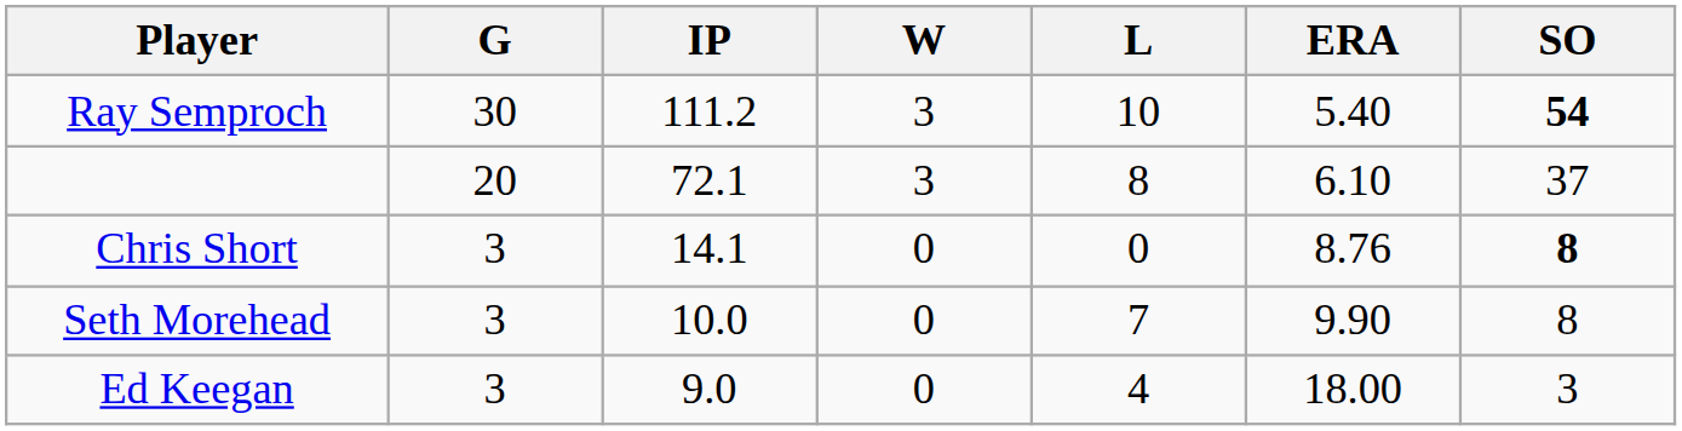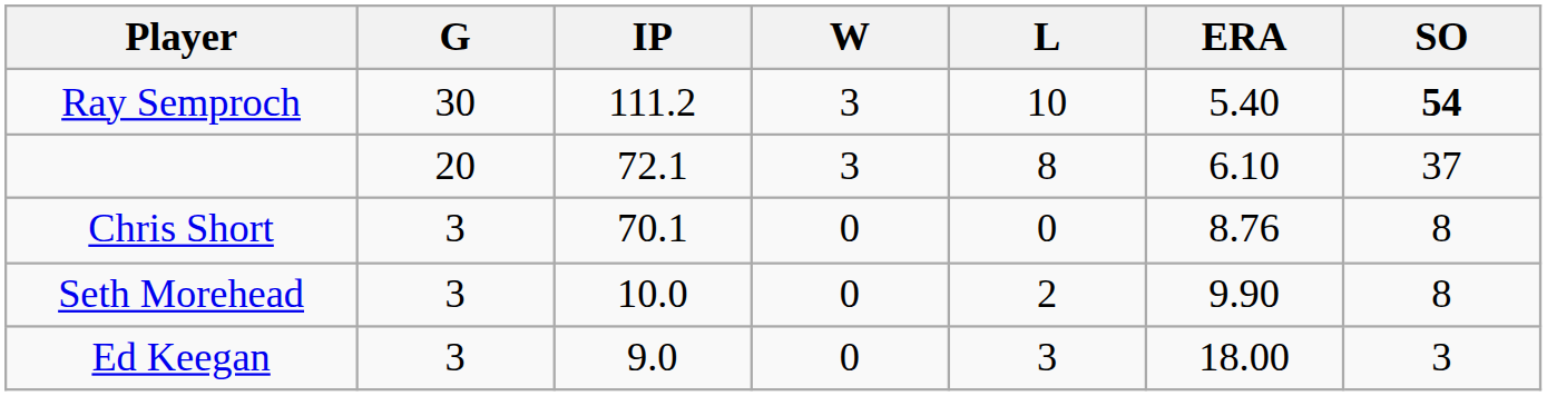Chris Short | IP: 14.1 -> 70.1
Chris Short | SO: bold -> normal
Seth Morehead | L: 7 -> 2
Ed Keegan | L: 4 -> 3
